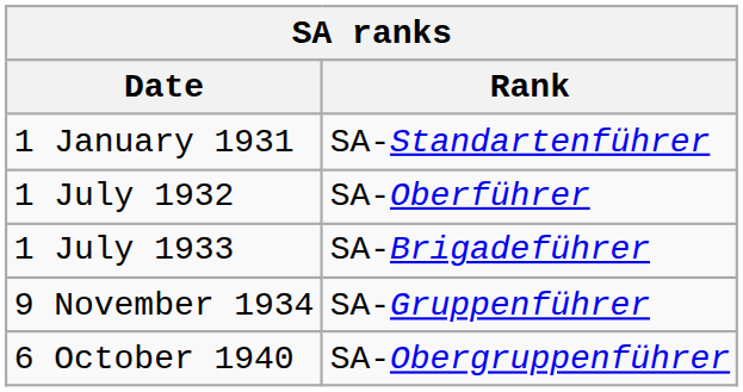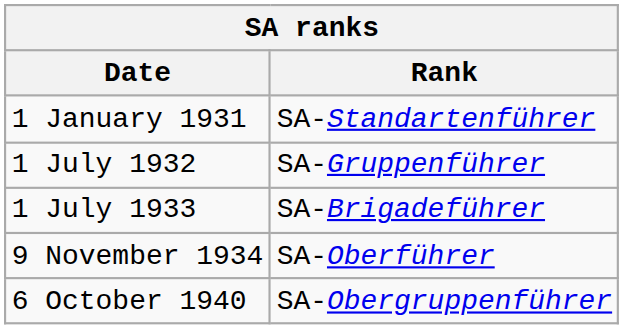1 July 1932 | Rank: SA-Oberführer -> SA-Gruppenführer
9 November 1934 | Rank: SA-Gruppenführer -> SA-Oberführer
